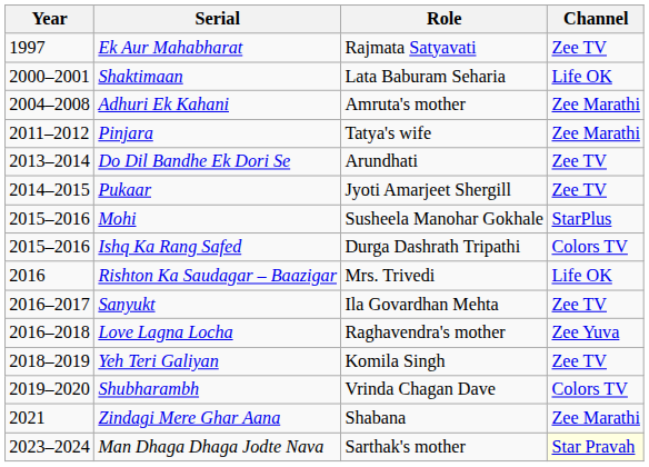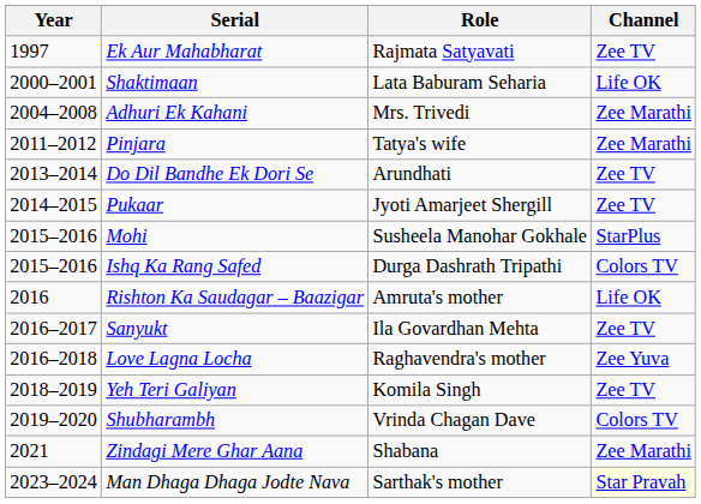Adhuri Ek Kahani | Role: Amruta's mother -> Mrs. Trivedi
Rishton Ka Saudagar – Baazigar | Role: Mrs. Trivedi -> Amruta's mother
